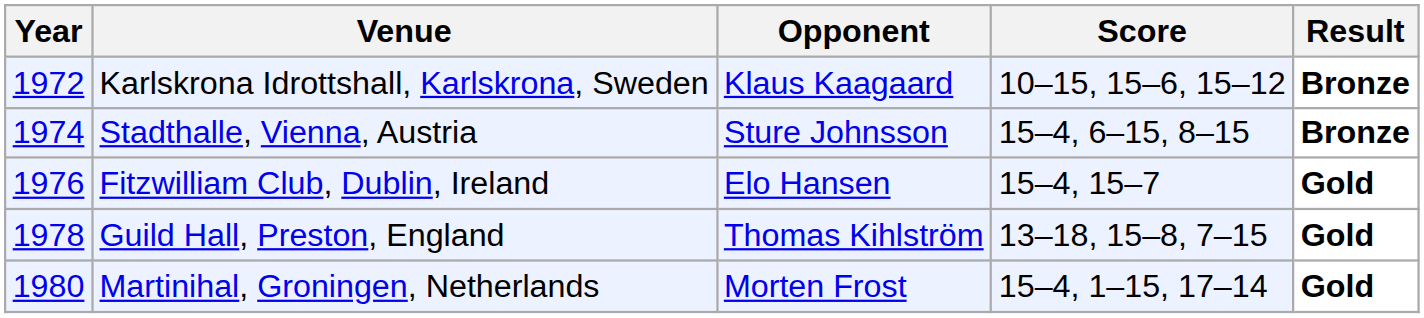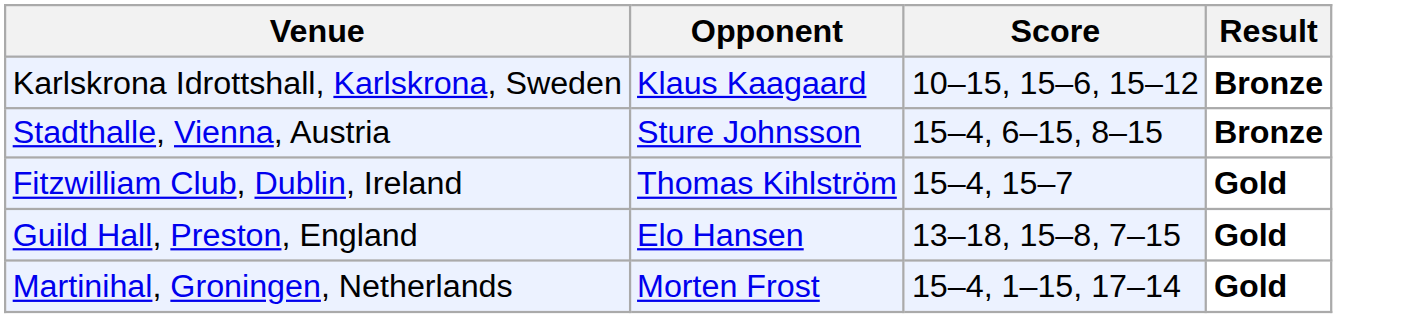- column: Year | 1972 | 1974 | 1976 | 1978 | 1980
Fitzwilliam Club, Dublin, Ireland | Opponent: Elo Hansen -> Thomas Kihlström
Guild Hall, Preston, England | Opponent: Thomas Kihlström -> Elo Hansen
